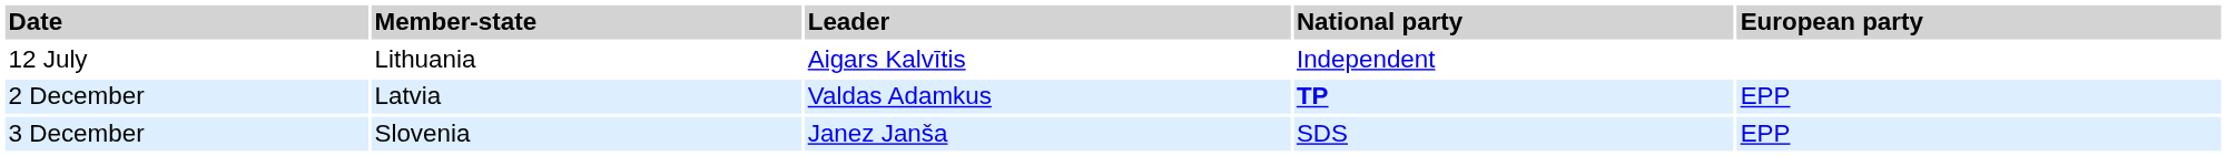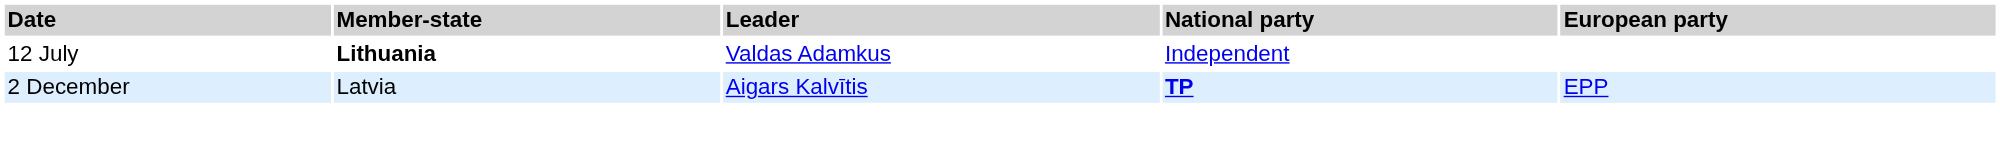12 July | Member-state: normal -> bold
12 July | Leader: Aigars Kalvītis -> Valdas Adamkus
2 December | Leader: Valdas Adamkus -> Aigars Kalvītis
- row: 3 December | Slovenia | Janez Janša | SDS | EPP
